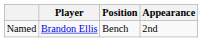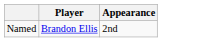- column: Position | Bench
